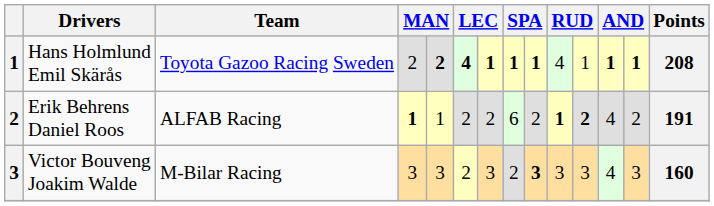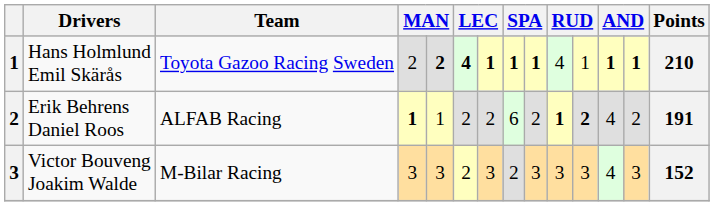Hans Holmlund Emil Skärås | Points: 208 -> 210
Victor Bouveng Joakim Walde | column 9: bold -> normal
Victor Bouveng Joakim Walde | Points: 160 -> 152
